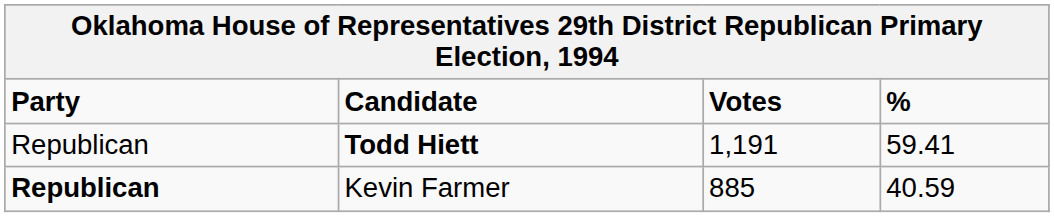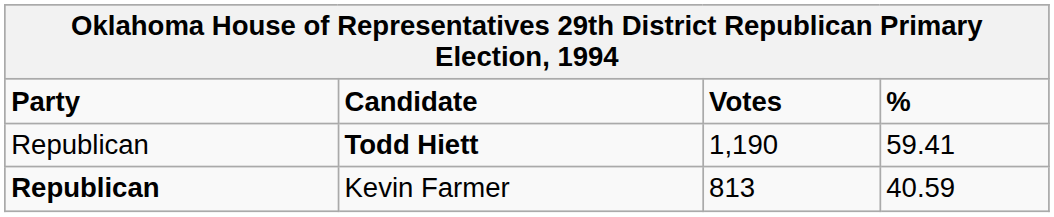Todd Hiett | Votes: 1,191 -> 1,190
Kevin Farmer | Votes: 885 -> 813
